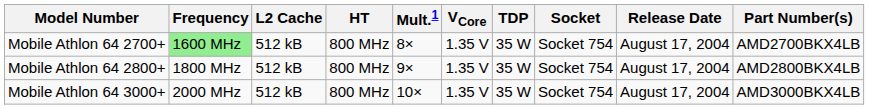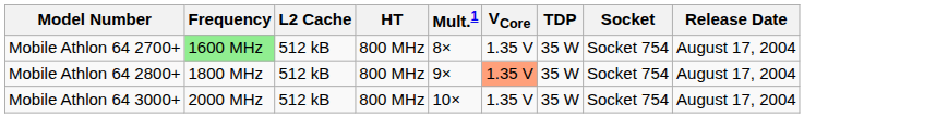- column: Part Number(s) | AMD2700BKX4LB | AMD2800BKX4LB | AMD3000BKX4LB
Mobile Athlon 64 2800+ | VCore: no background -> lightsalmon background
